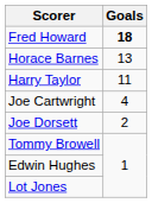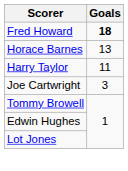Joe Cartwright | Goals: 4 -> 3
- row: Joe Dorsett | 2
